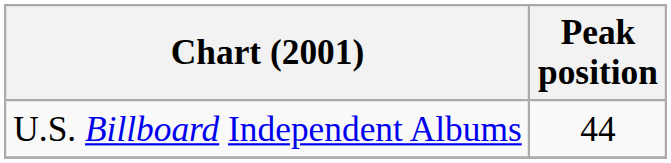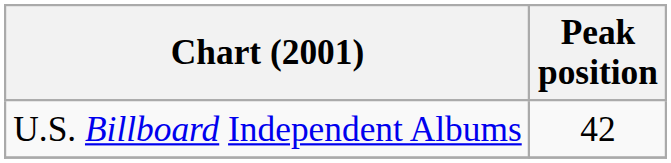U.S. Billboard Independent Albums | Peak position: 44 -> 42
